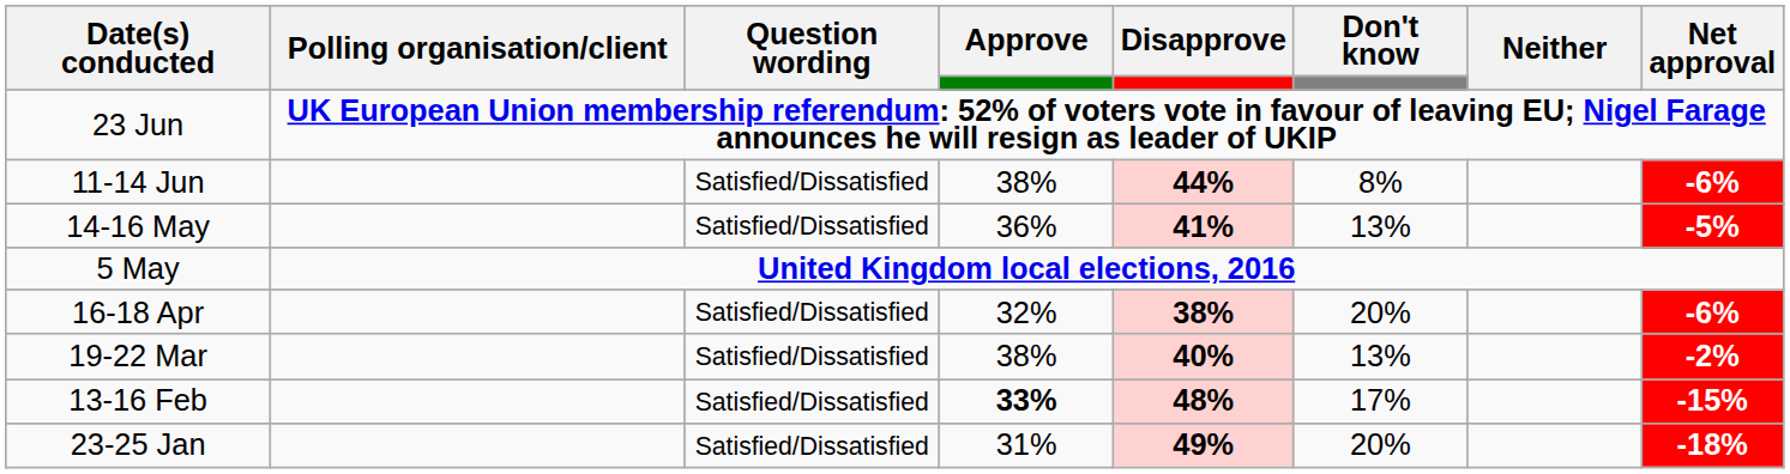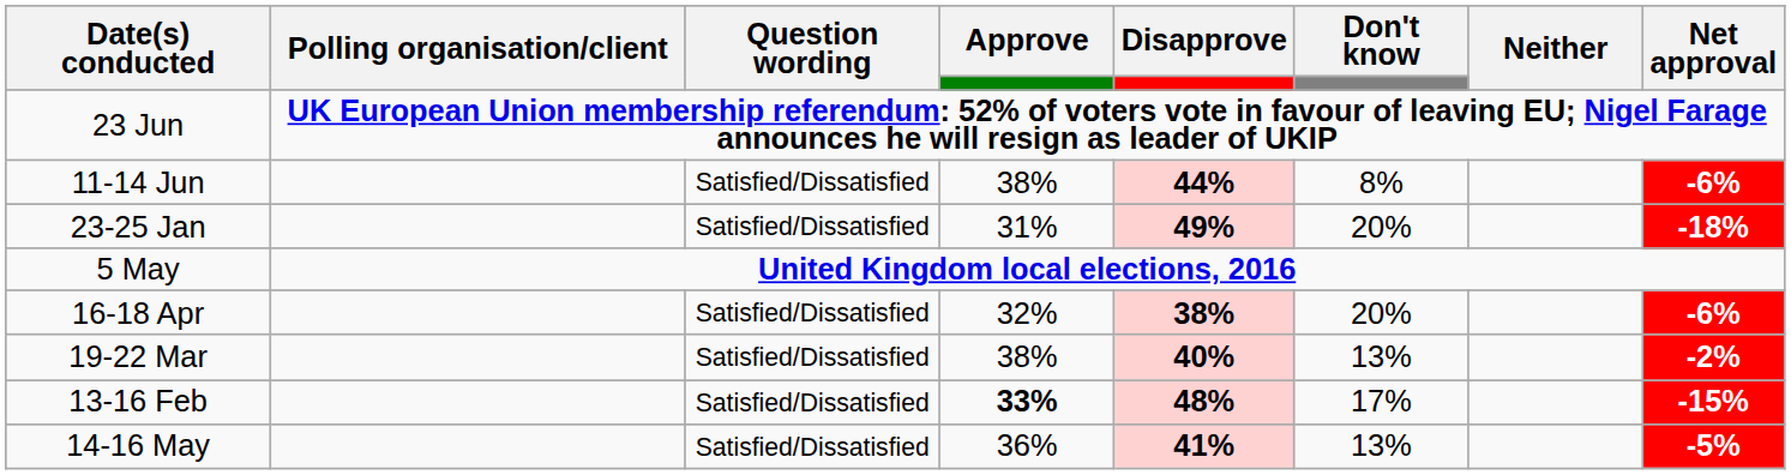rows swapped: 14-16 May <-> 23-25 Jan
